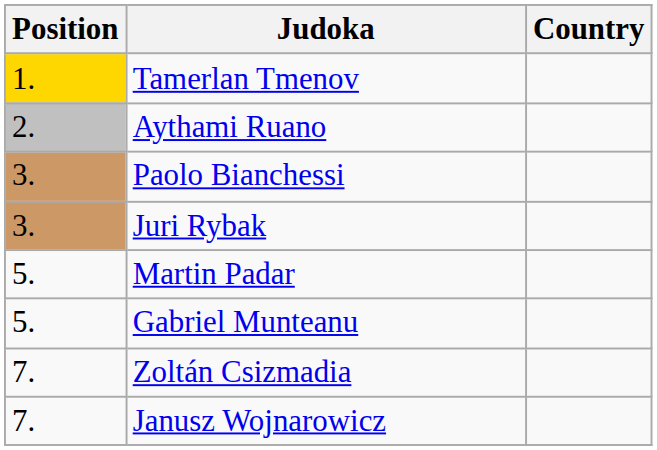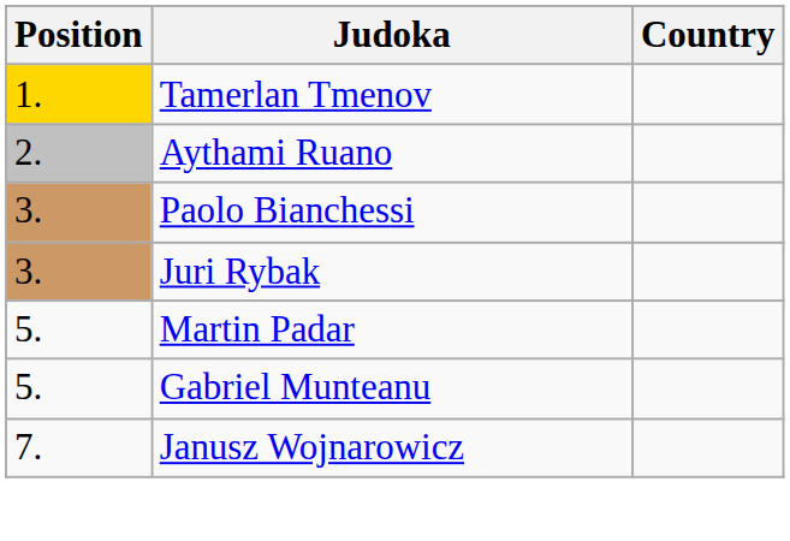- row: 7. | Zoltán Csizmadia
